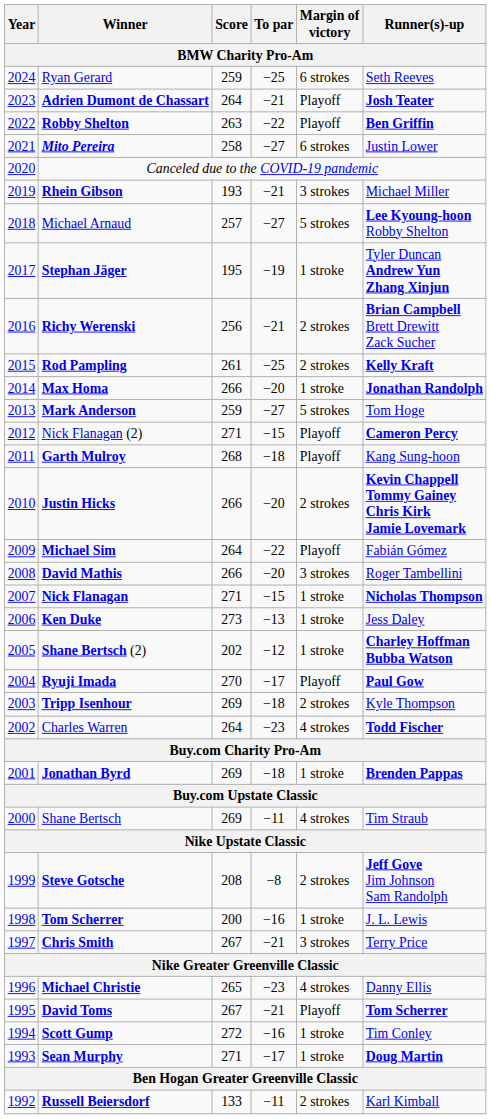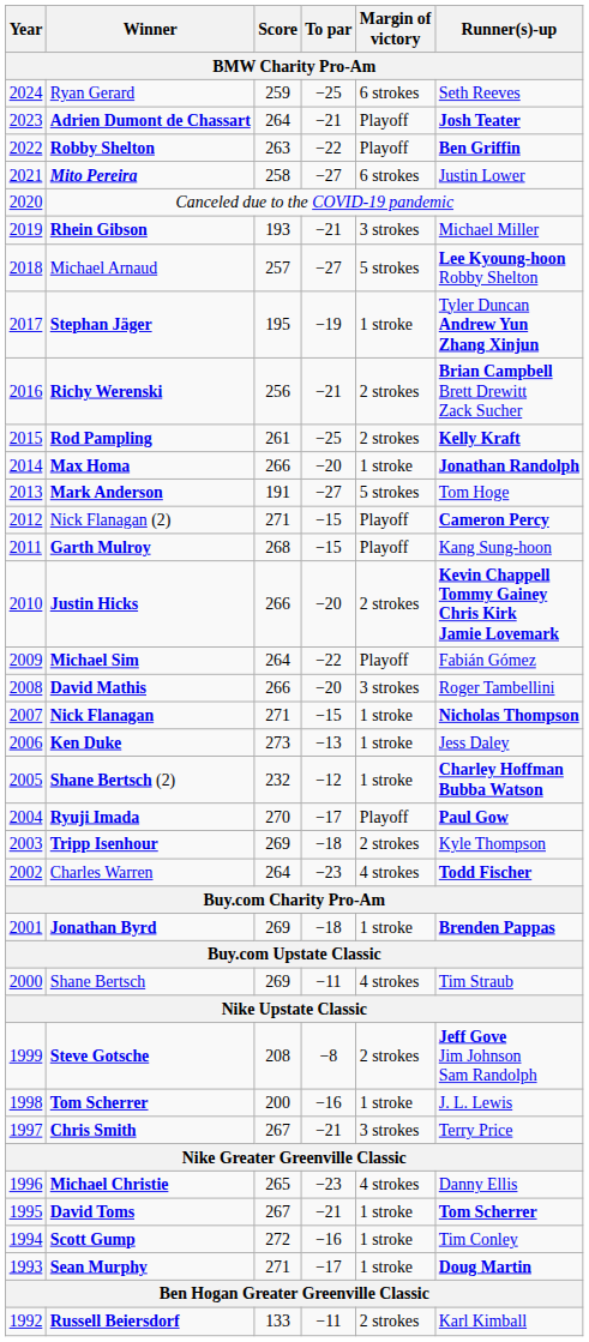Mark Anderson | Score: 259 -> 191
Garth Mulroy | To par: −18 -> −15
Shane Bertsch (2) | Score: 202 -> 232
David Toms | Margin of victory: Playoff -> 1 stroke
